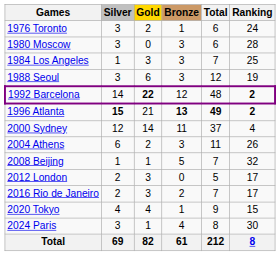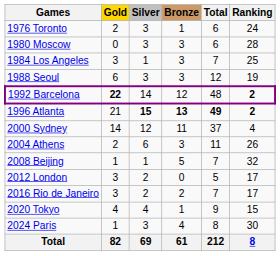columns swapped: Gold <-> Silver
